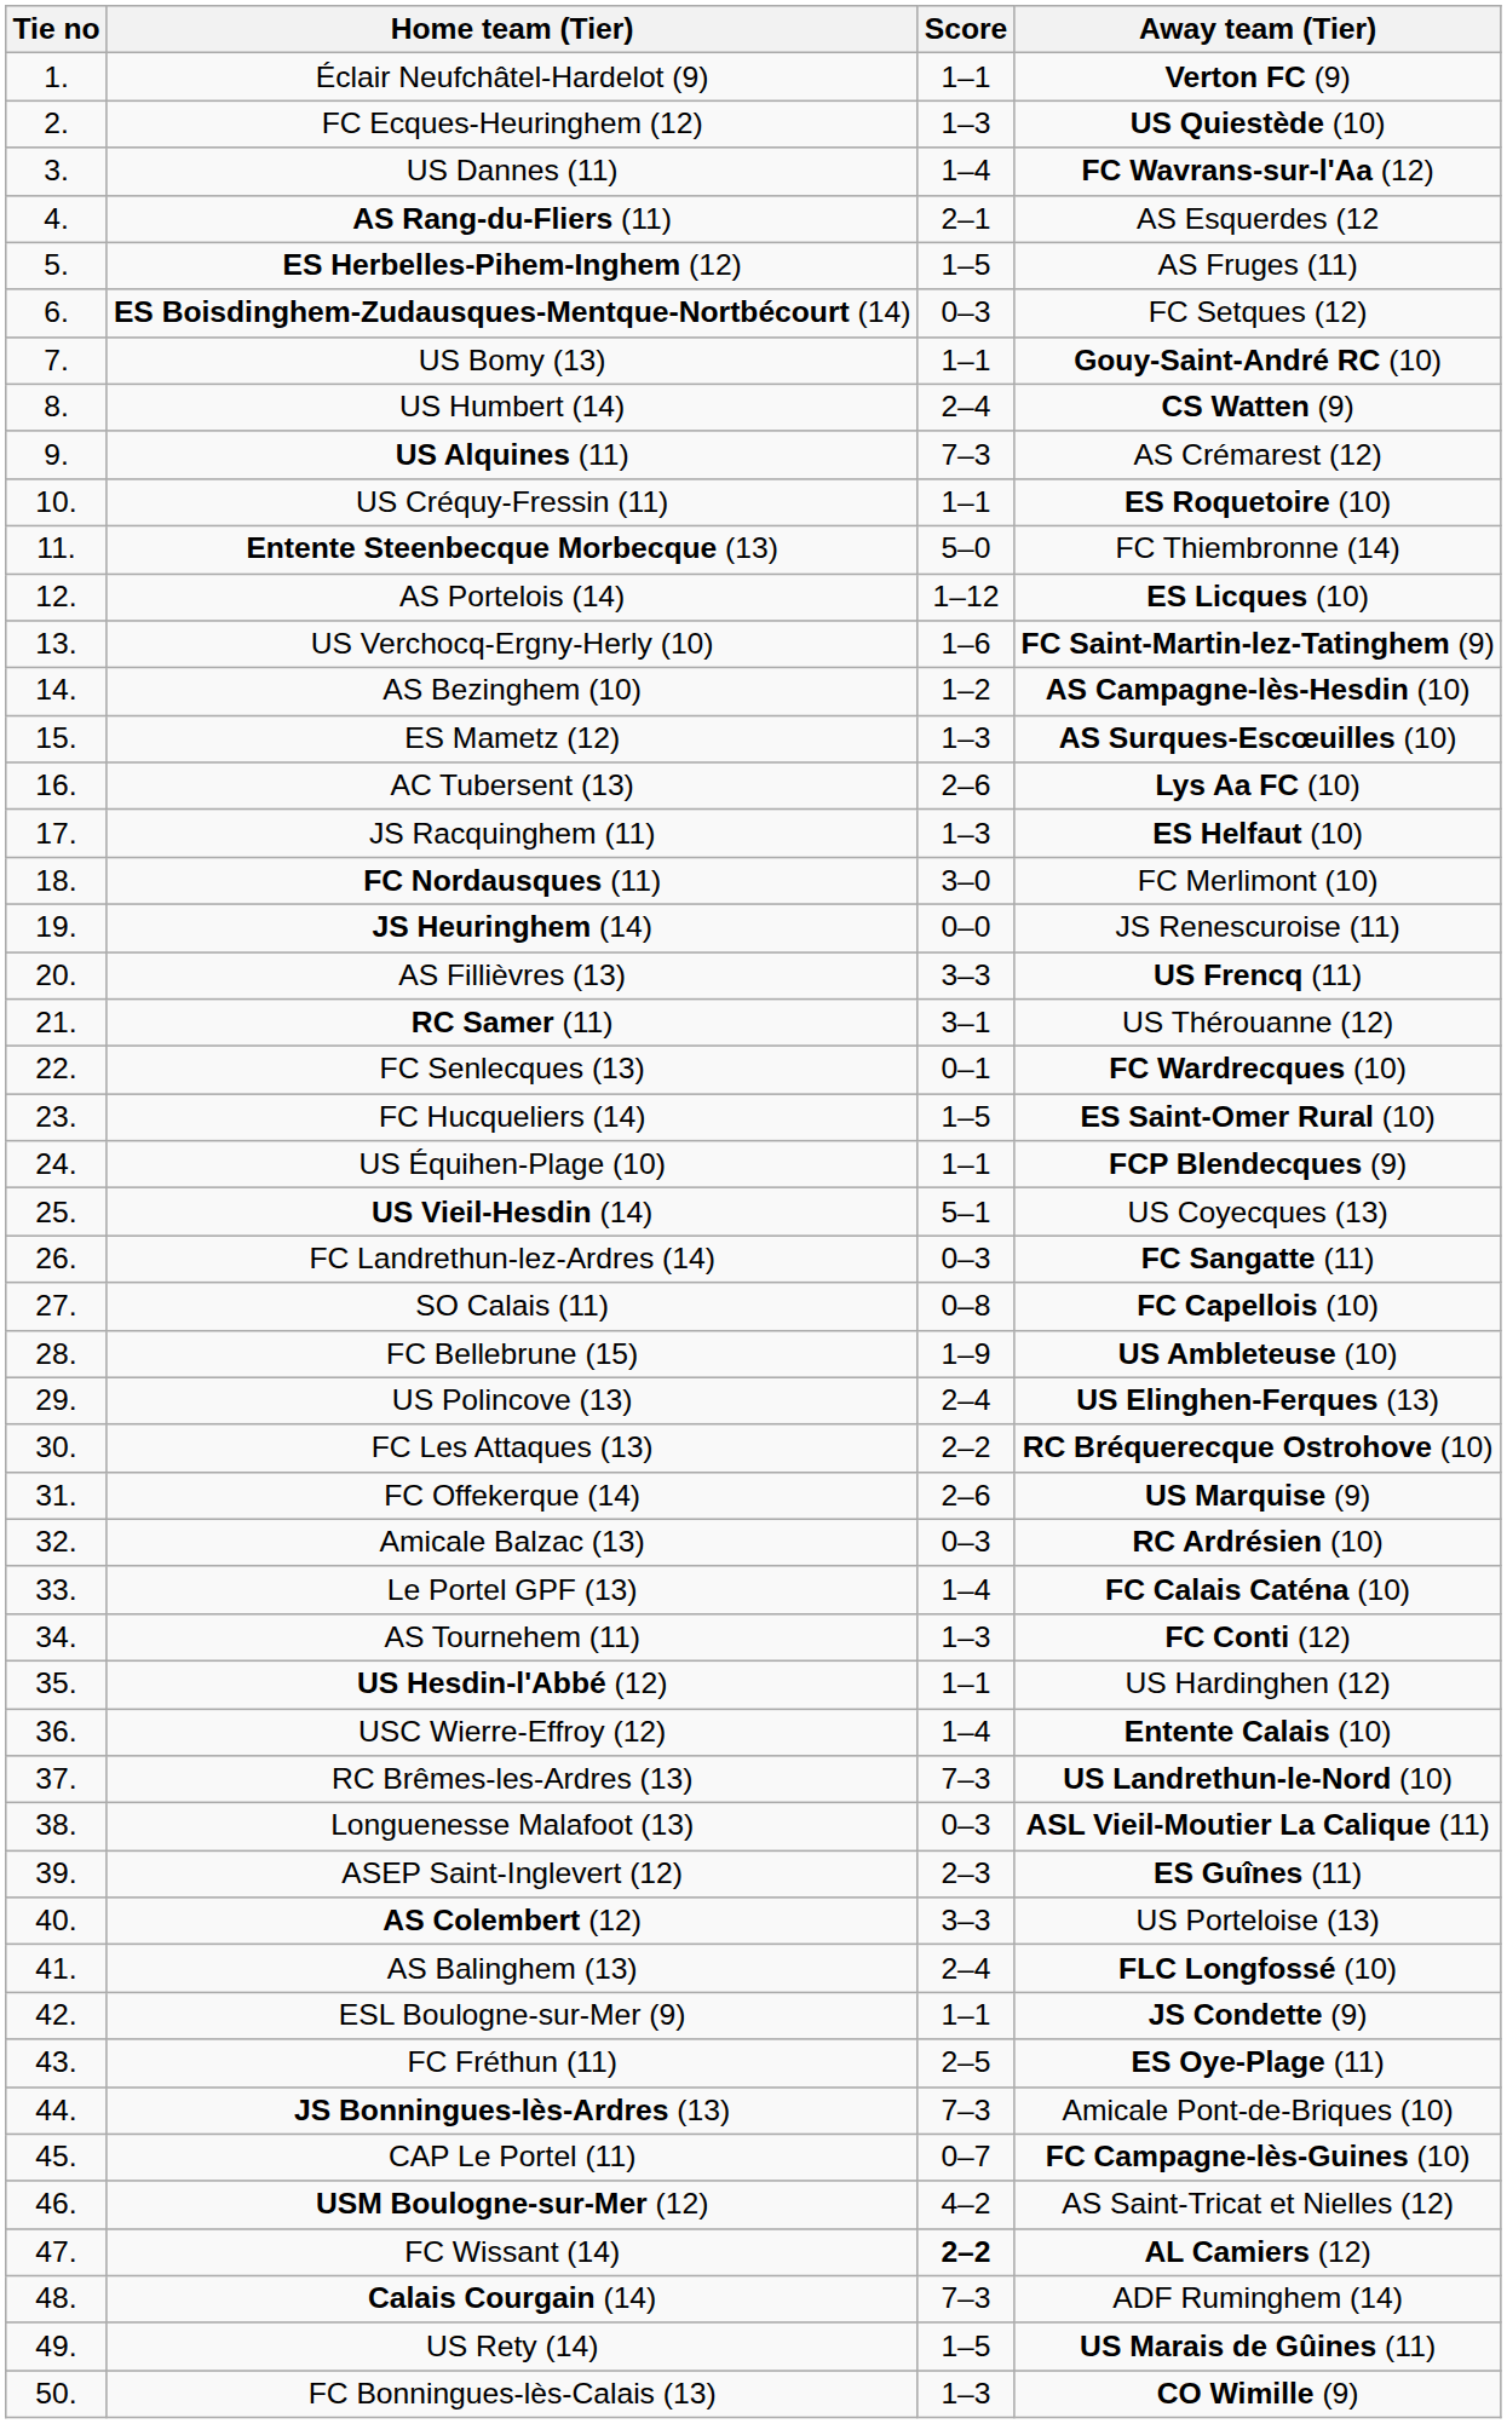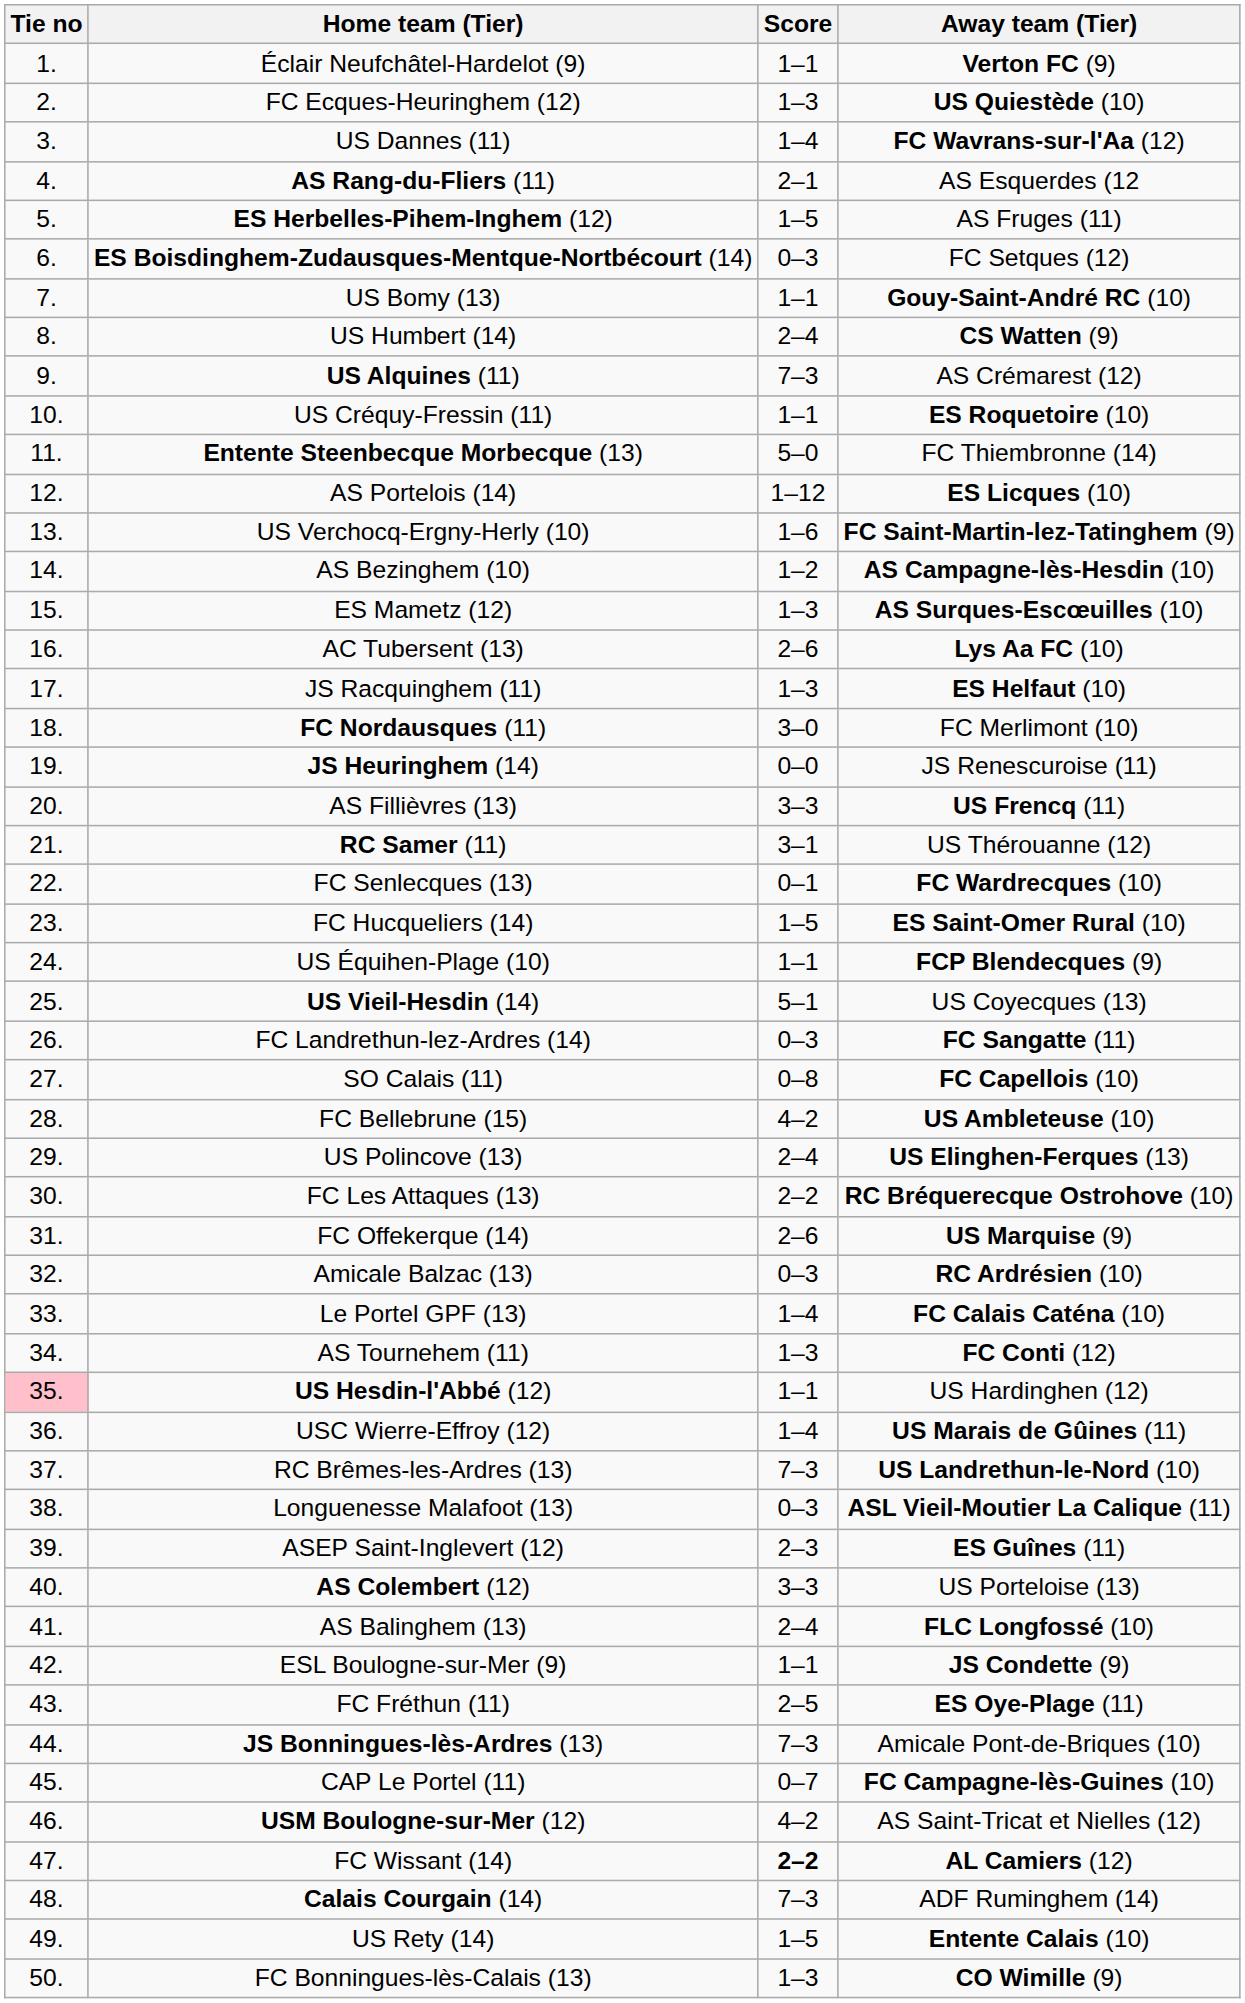FC Bellebrune (15) | Score: 1–9 -> 4–2
US Hesdin-l'Abbé (12) | Tie no: no background -> pink background
USC Wierre-Effroy (12) | Away team (Tier): Entente Calais (10) -> US Marais de Gûines (11)
US Rety (14) | Away team (Tier): US Marais de Gûines (11) -> Entente Calais (10)
